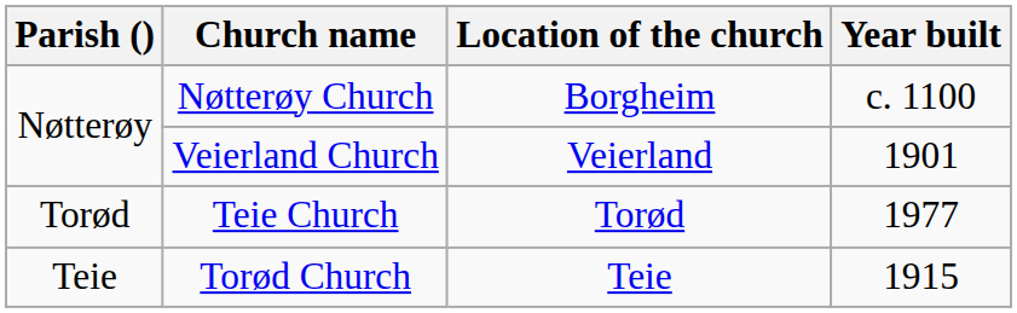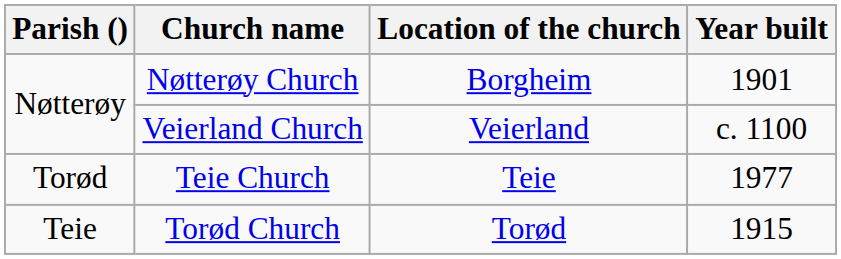Nøtterøy Church | Year built: c. 1100 -> 1901
Veierland Church | Year built: 1901 -> c. 1100
Teie Church | Location of the church: Torød -> Teie
Torød Church | Location of the church: Teie -> Torød
